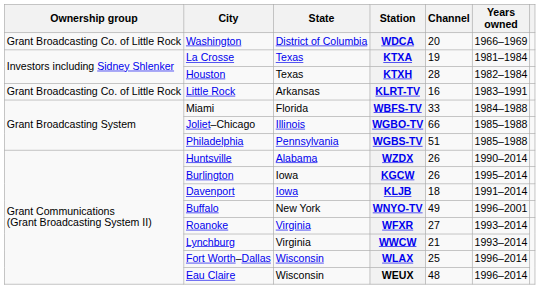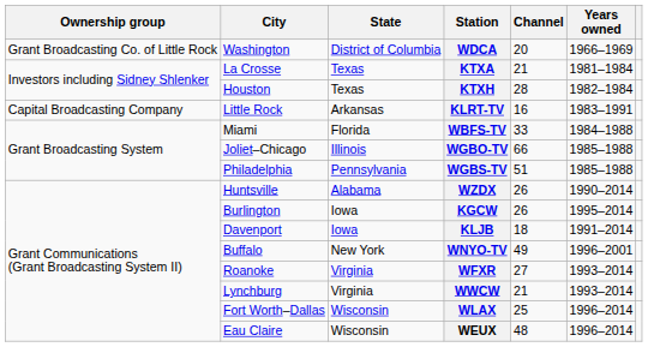KTXA | Channel: 19 -> 21
KLRT-TV | Ownership group: Grant Broadcasting Co. of Little Rock -> Capital Broadcasting Company
